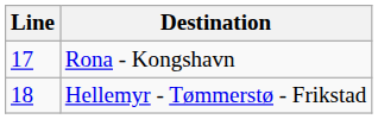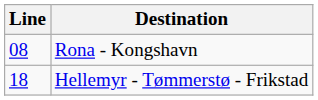Rona - Kongshavn | Line: 17 -> 08
